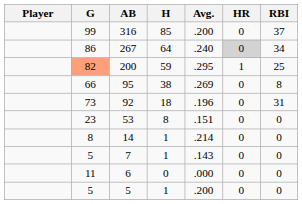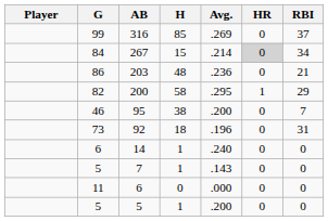316 | Avg.: .200 -> .269
267 | G: 86 -> 84
267 | H: 64 -> 15
267 | Avg.: .240 -> .214
+ row: 86 | 203 | 48 | .236 | 0 | 21
200 | G: lightsalmon background -> no background
200 | H: 59 -> 58
200 | RBI: 25 -> 29
95 | G: 66 -> 46
95 | Avg.: .269 -> .200
95 | RBI: 8 -> 7
- row: 23 | 53 | 8 | .151 | 0 | 0
14 | G: 8 -> 6
14 | Avg.: .214 -> .240
